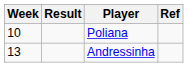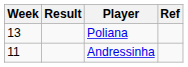Poliana | Week: 10 -> 13
Andressinha | Week: 13 -> 11
